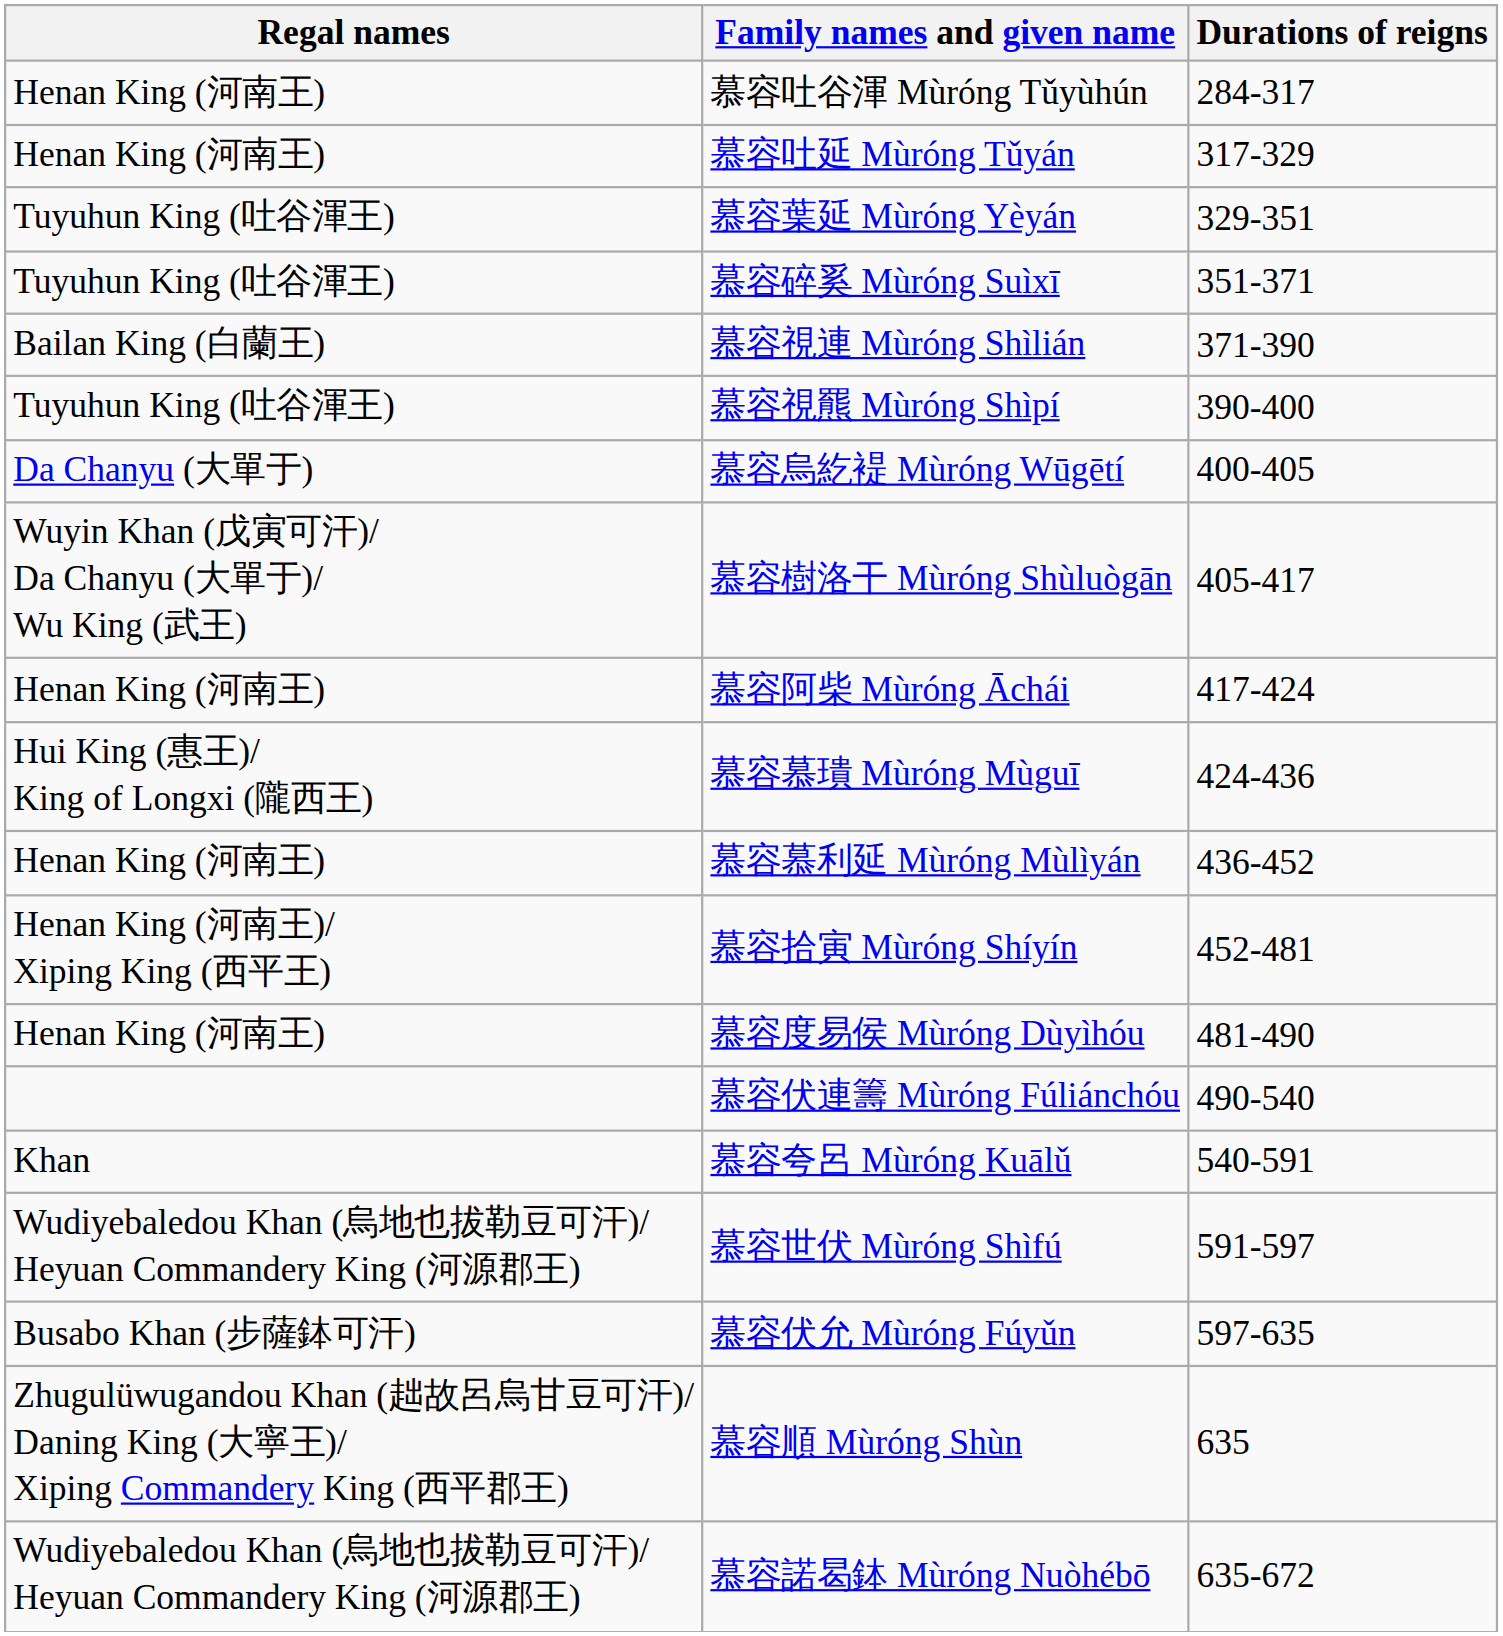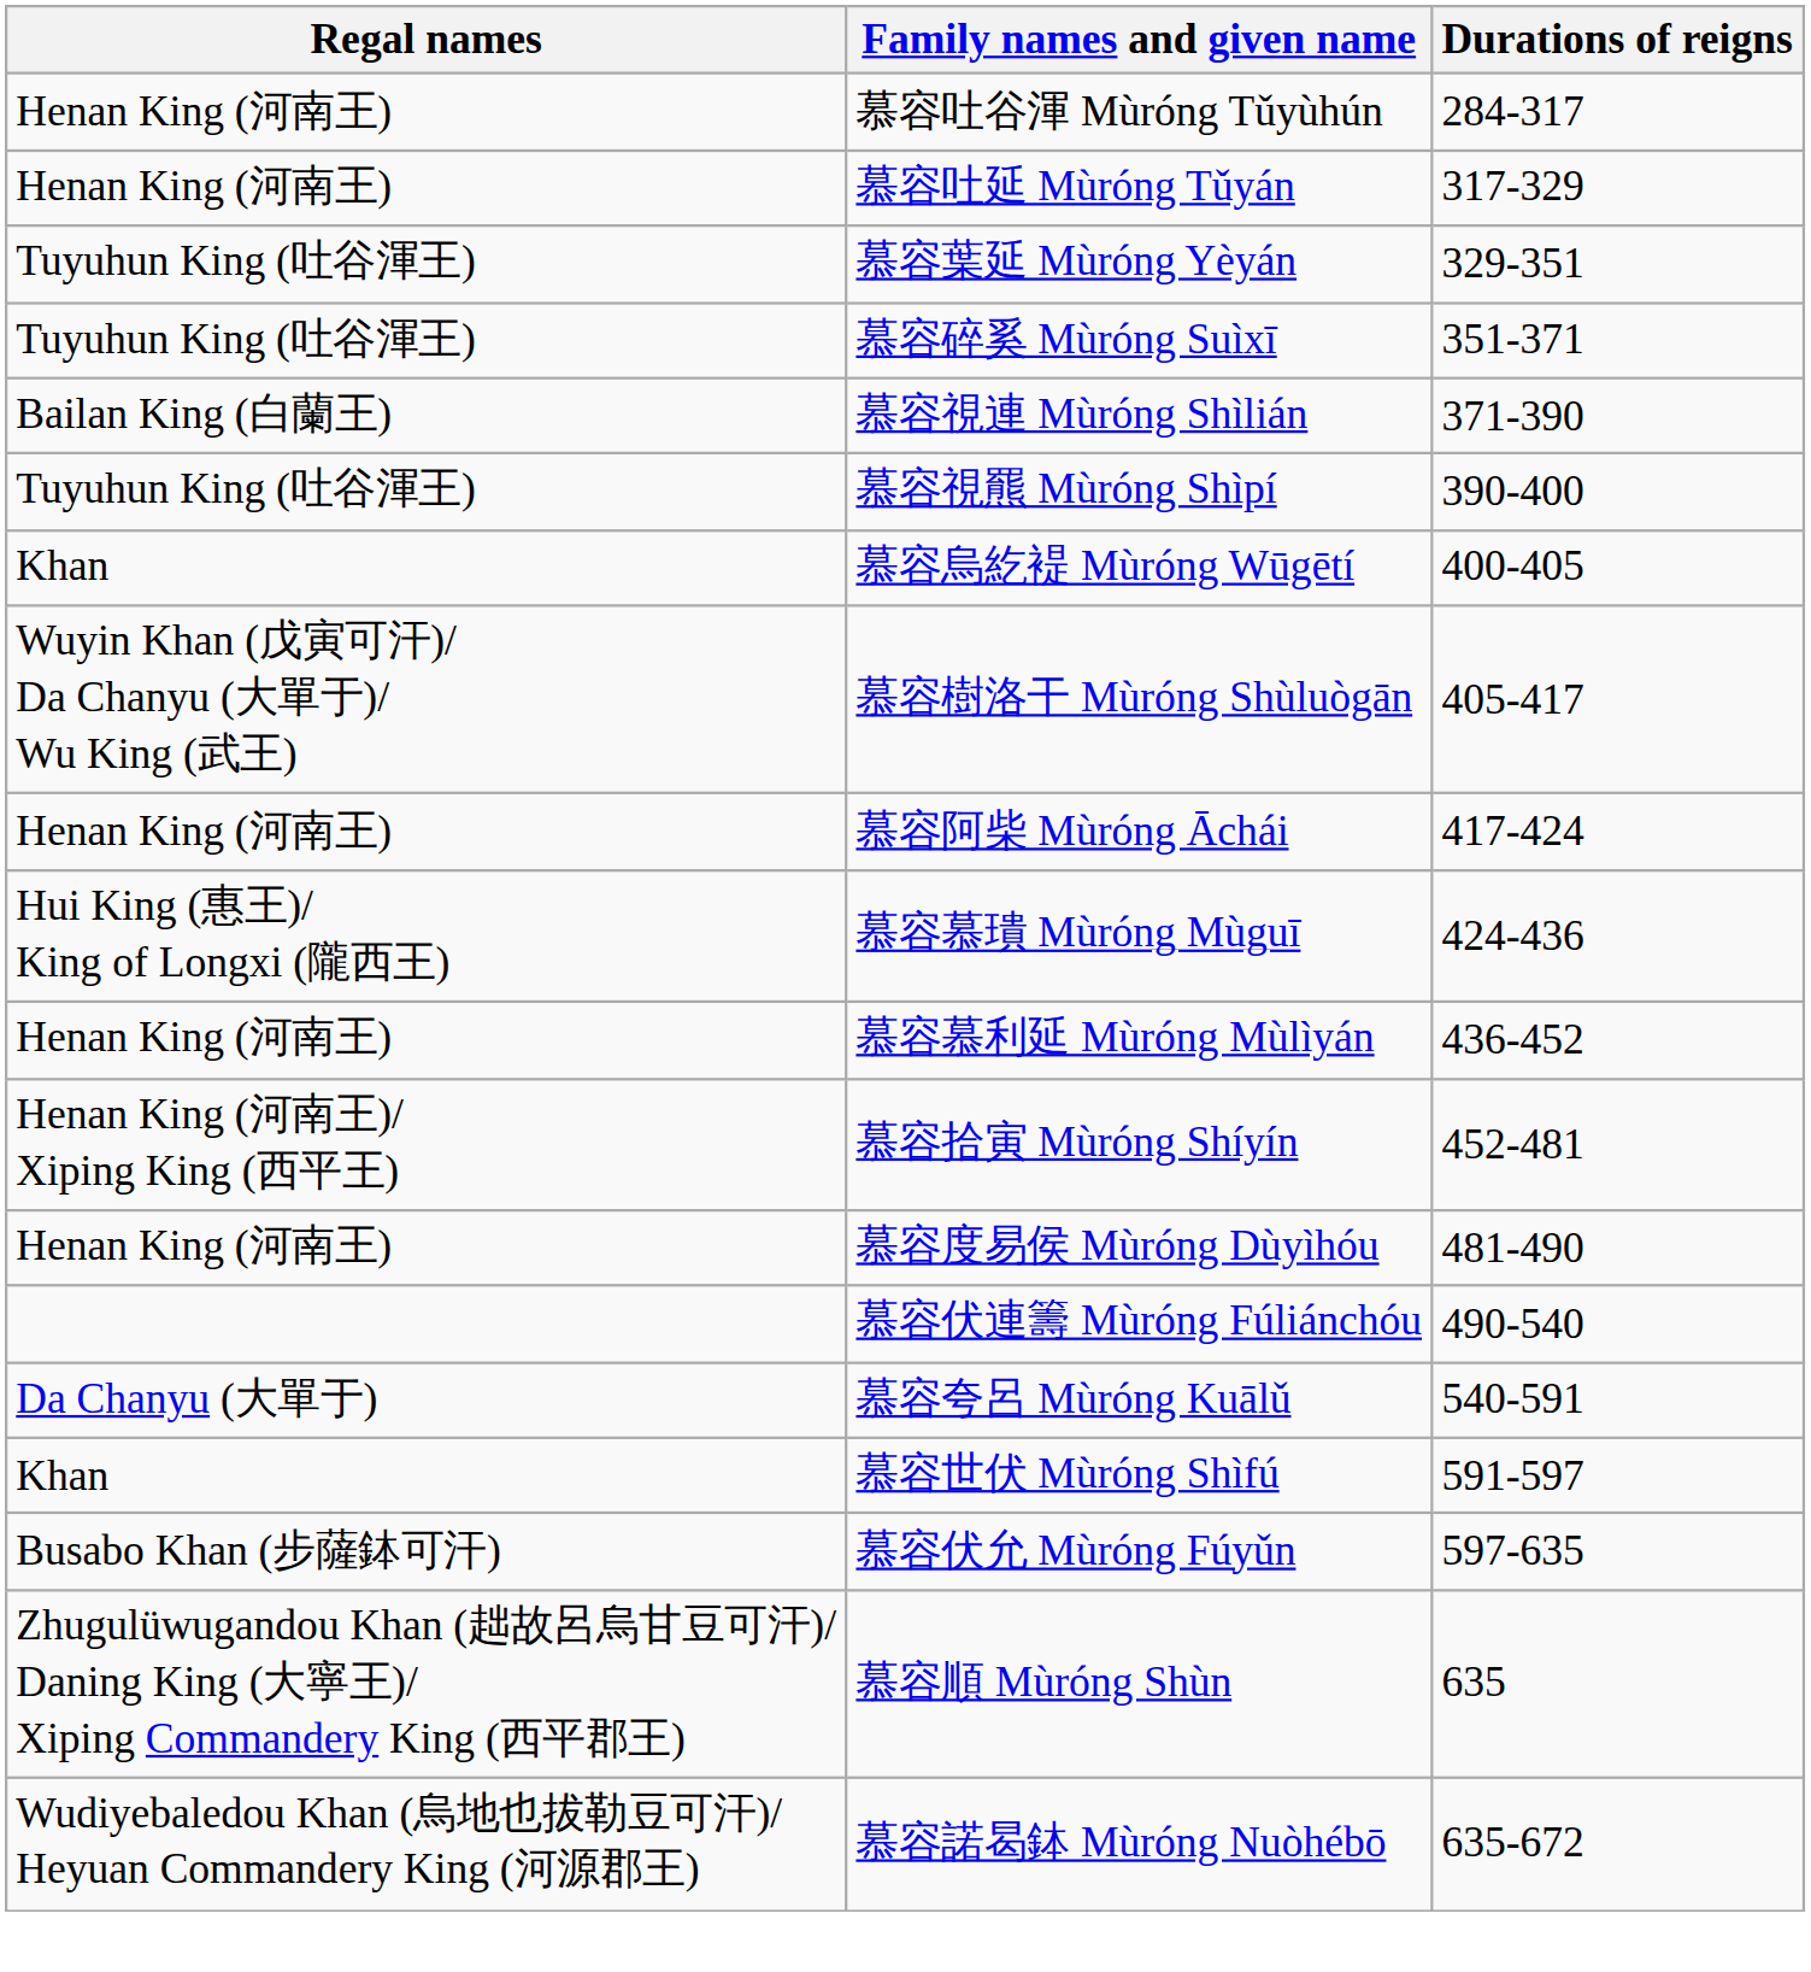慕容烏紇褆 Mùróng Wūgētí | Regal names: Da Chanyu (大單于) -> Khan
慕容夸呂 Mùróng Kuālǔ | Regal names: Khan -> Da Chanyu (大單于)
慕容世伏 Mùróng Shìfú | Regal names: Wudiyebaledou Khan (烏地也拔勒豆可汗)/ Heyuan Commandery King (河源郡王) -> Khan
